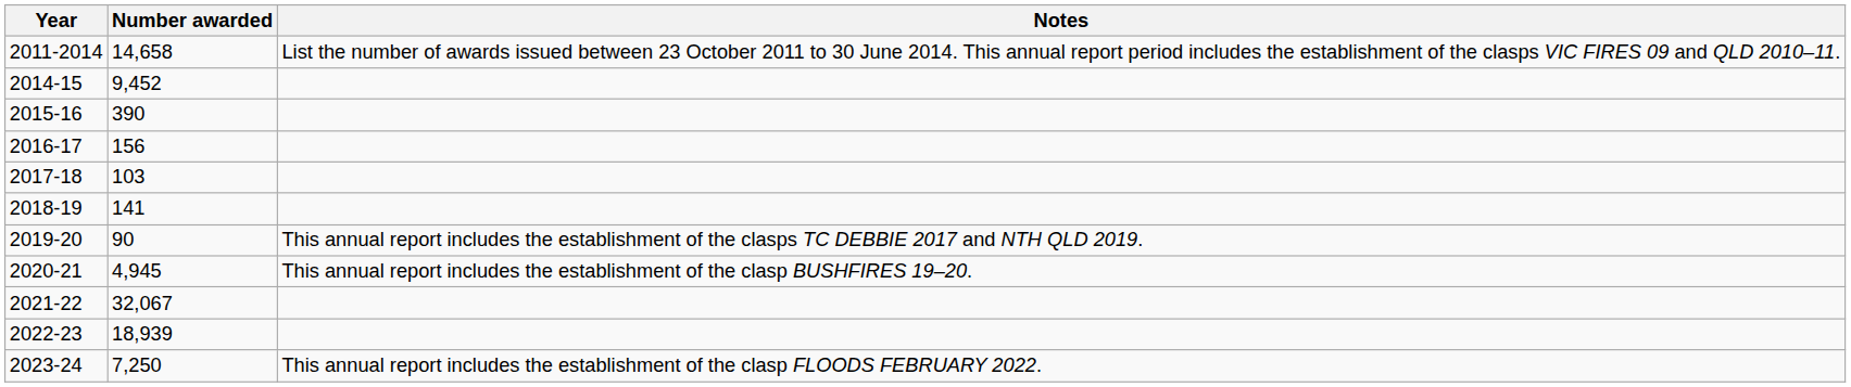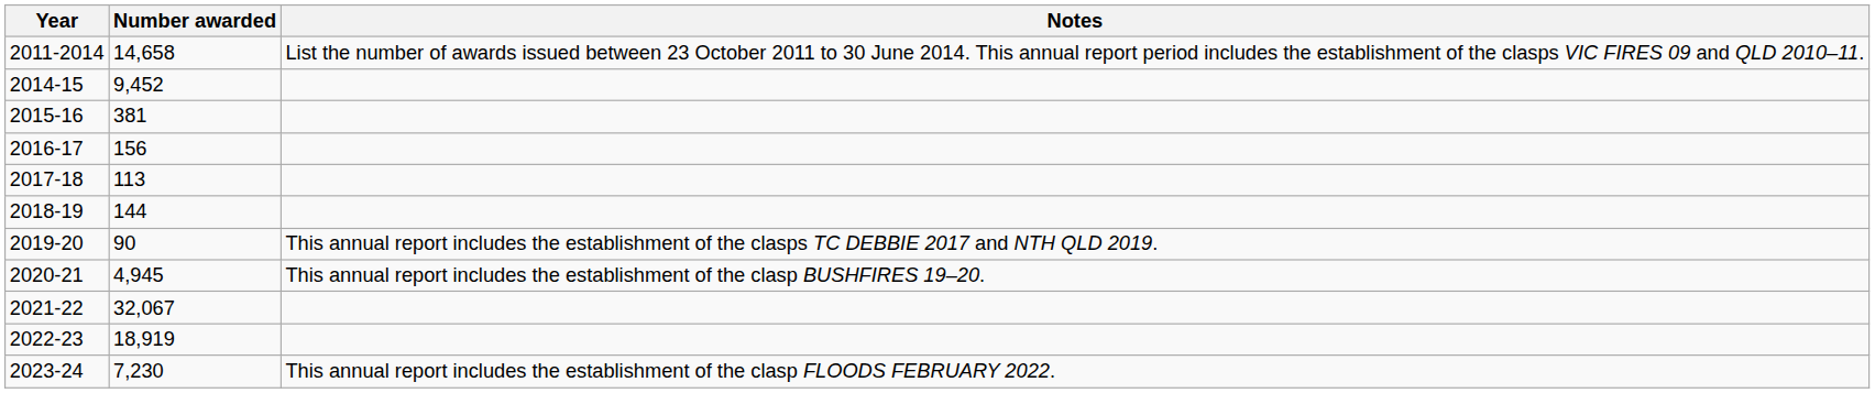2015-16 | Number awarded: 390 -> 381
2017-18 | Number awarded: 103 -> 113
2018-19 | Number awarded: 141 -> 144
2022-23 | Number awarded: 18,939 -> 18,919
2023-24 | Number awarded: 7,250 -> 7,230
